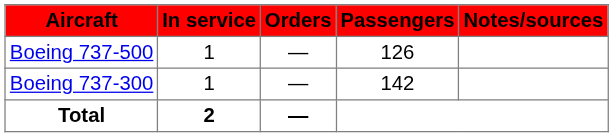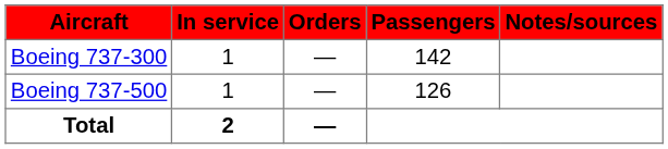rows swapped: Boeing 737-300 <-> Boeing 737-500
